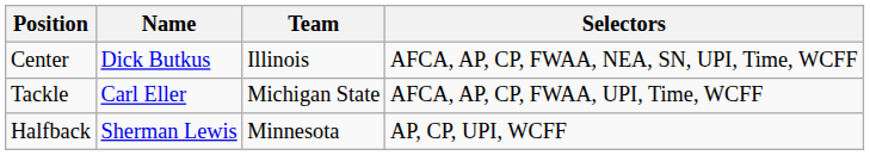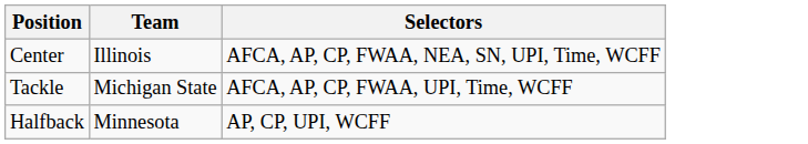- column: Name | Dick Butkus | Carl Eller | Sherman Lewis
